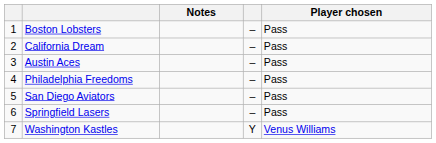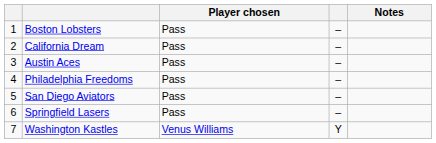columns swapped: Player chosen <-> Notes
